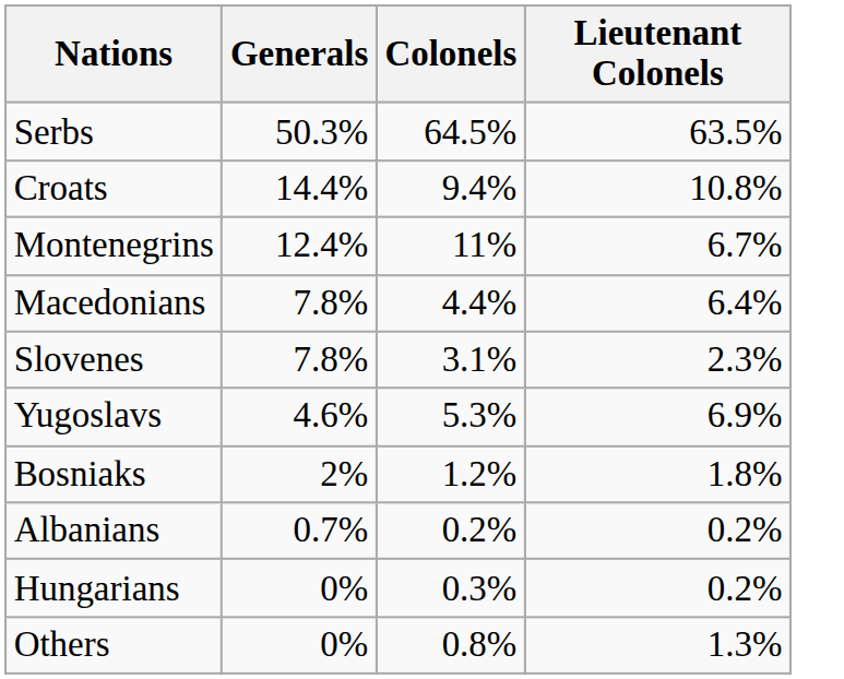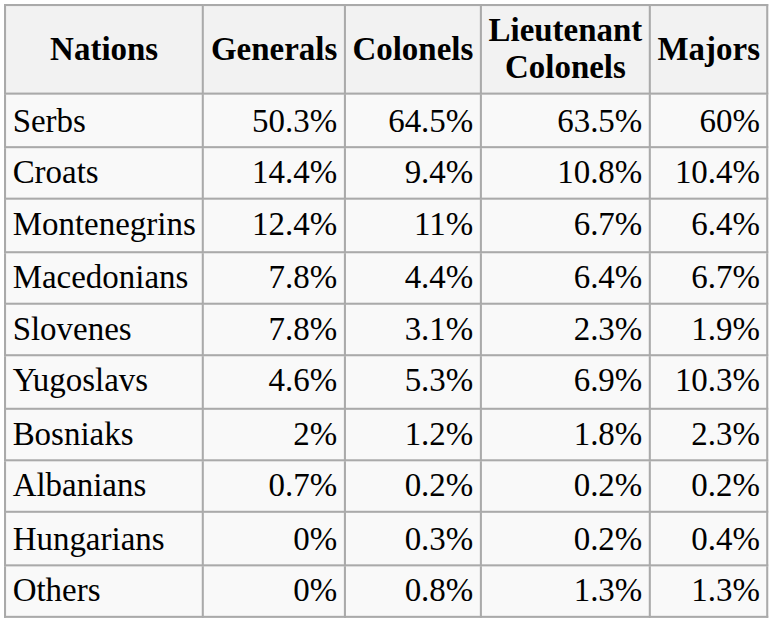+ column: Majors | 60% | 10.4% | 6.4% | 6.7% | 1.9% | 10.3% | 2.3% | 0.2% | 0.4% | 1.3%
